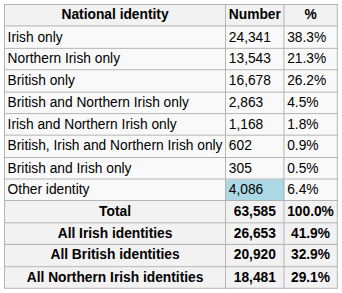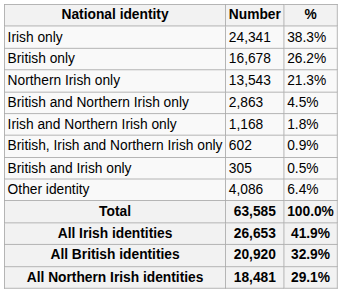rows swapped: British only <-> Northern Irish only
Other identity | Number: lightblue background -> no background
